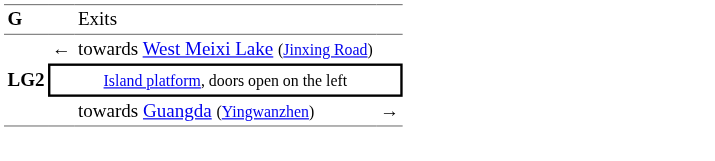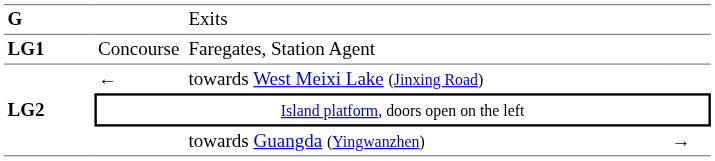+ row: LG1 | Concourse | Faregates, Station Agent
